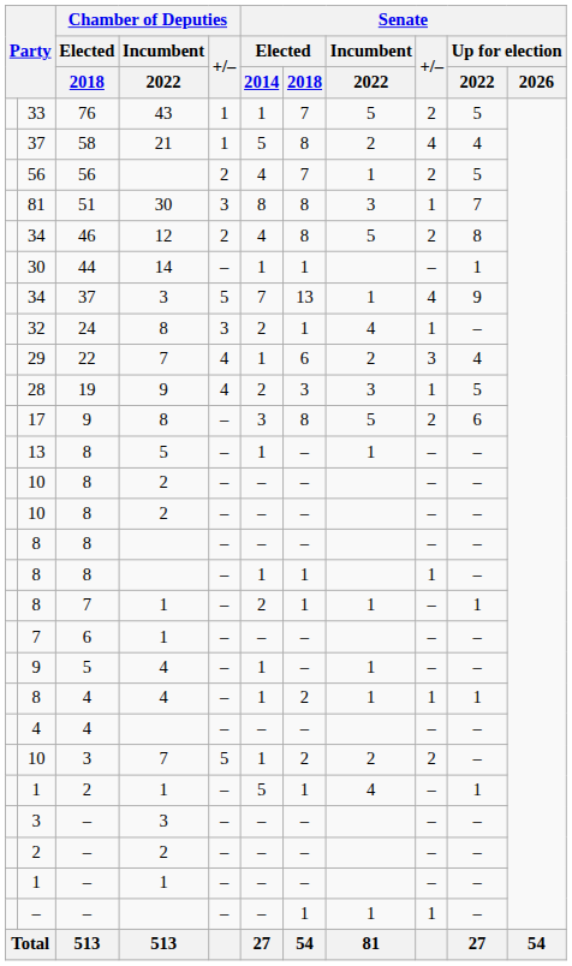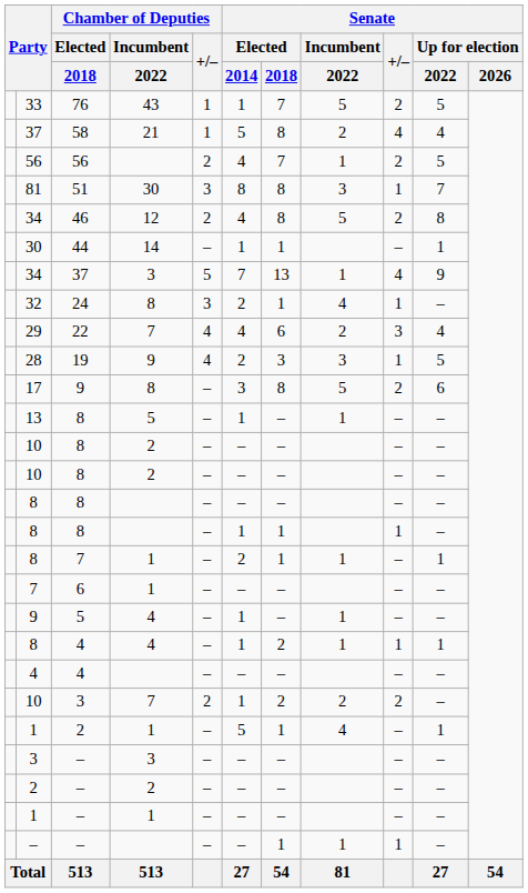29 | Senate / Elected / 2014: 1 -> 4
10 / 3 | Chamber of Deputies / +/–: 5 -> 2
